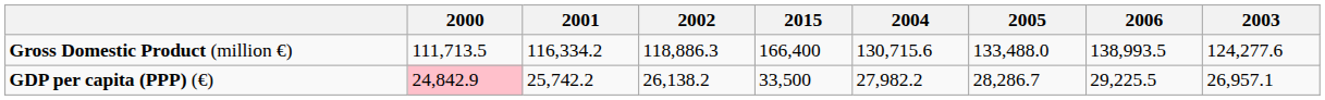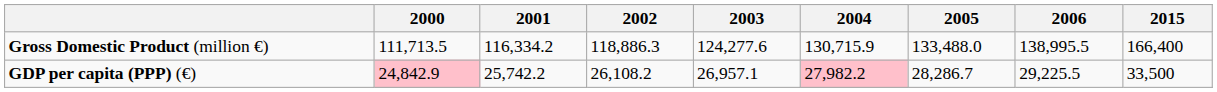columns swapped: 2003 <-> 2015
Gross Domestic Product (million €) | 2004: 130,715.6 -> 130,715.9
Gross Domestic Product (million €) | 2006: 138,993.5 -> 138,995.5
GDP per capita (PPP) (€) | 2002: 26,138.2 -> 26,108.2
GDP per capita (PPP) (€) | 2004: no background -> pink background
